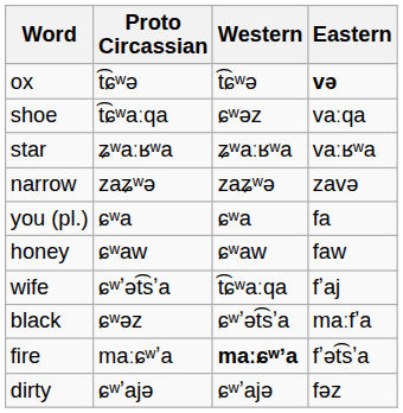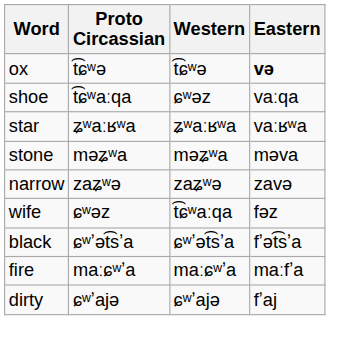+ row: stone | məʑʷa | məʑʷa | məva
- row: you (pl.) | ɕʷa | ɕʷa | fa
- row: honey | ɕʷaw | ɕʷaw | faw
wife | Proto Circassian: ɕʷʼət͡sʼa -> ɕʷəz
wife | Eastern: fʼaj -> fəz
black | Proto Circassian: ɕʷəz -> ɕʷʼət͡sʼa
black | Eastern: maːfʼa -> fʼət͡sʼa
fire | Western: bold -> normal
fire | Eastern: fʼət͡sʼa -> maːfʼa
dirty | Eastern: fəz -> fʼaj
